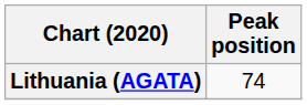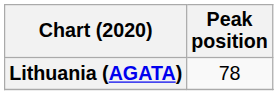Lithuania (AGATA) | Peak position: 74 -> 78
